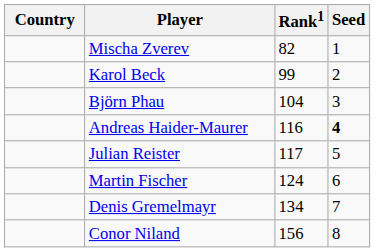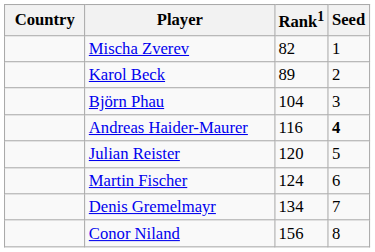Karol Beck | Rank1: 99 -> 89
Julian Reister | Rank1: 117 -> 120
